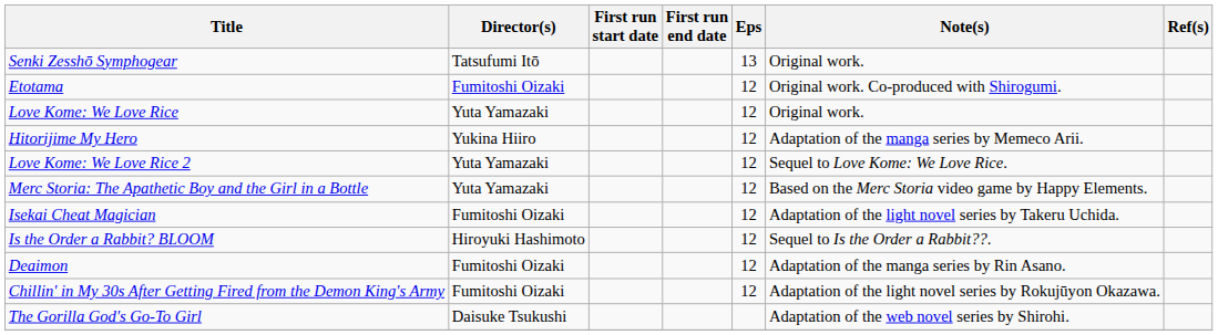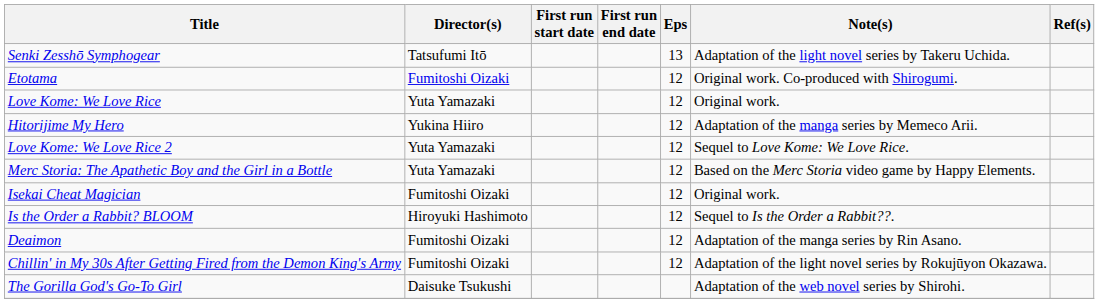Senki Zesshō Symphogear | Note(s): Original work. -> Adaptation of the light novel series by Takeru Uchida.
Isekai Cheat Magician | Note(s): Adaptation of the light novel series by Takeru Uchida. -> Original work.
